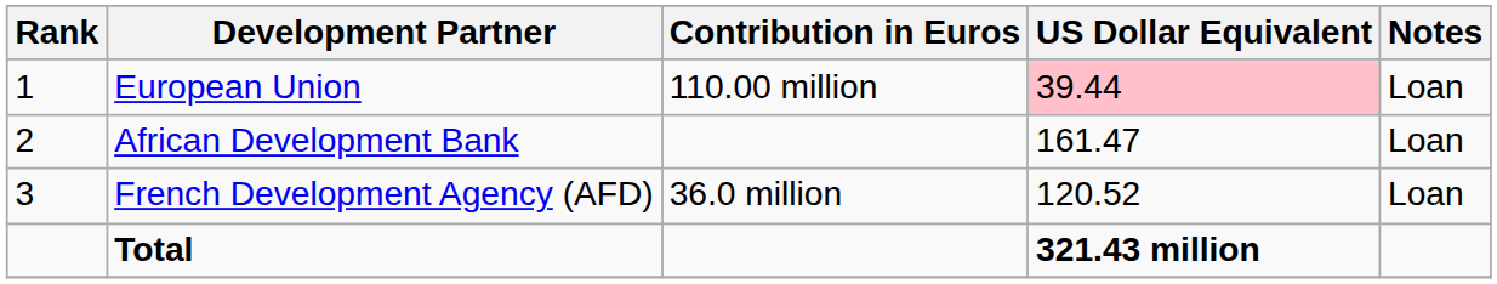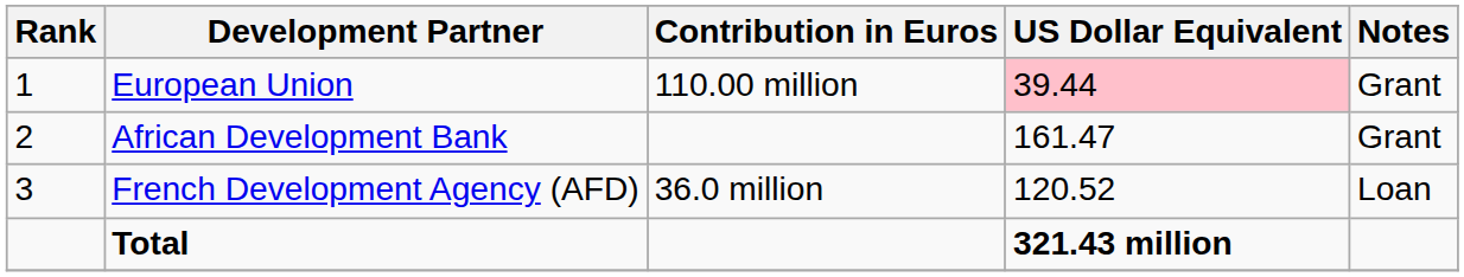European Union | Notes: Loan -> Grant
African Development Bank | Notes: Loan -> Grant
